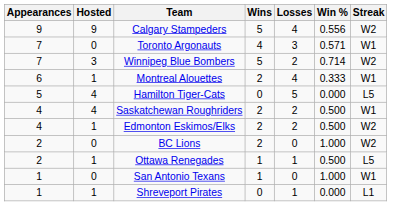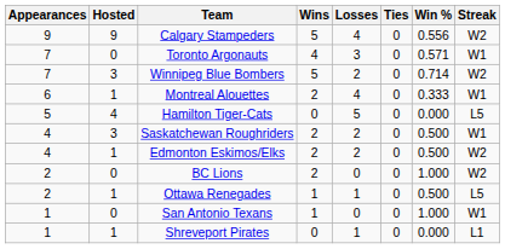+ column: Ties | 0 | 0 | 0 | 0 | 0 | 0 | 0 | 0 | 0 | 0 | 0
Saskatchewan Roughriders | Hosted: 4 -> 3
